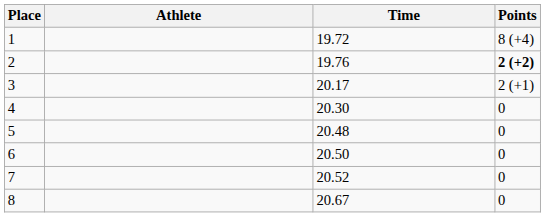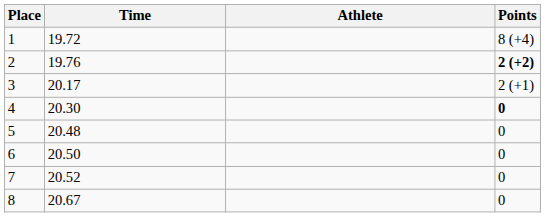columns swapped: Athlete <-> Time
4 | Points: normal -> bold
